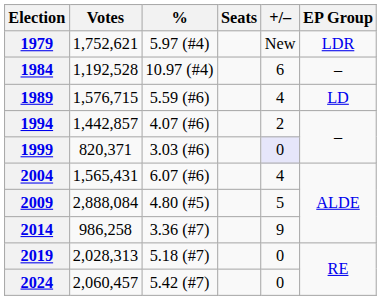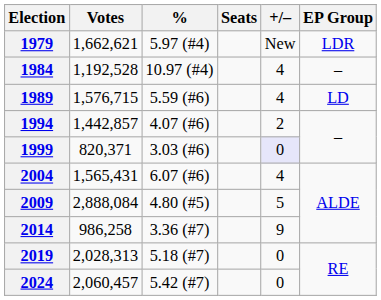1979 | Votes: 1,752,621 -> 1,662,621
1984 | +/–: 6 -> 4
